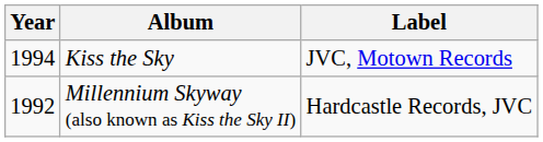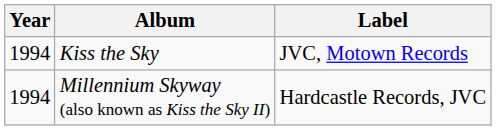Millennium Skyway (also known as Kiss the Sky II) | Year: 1992 -> 1994
